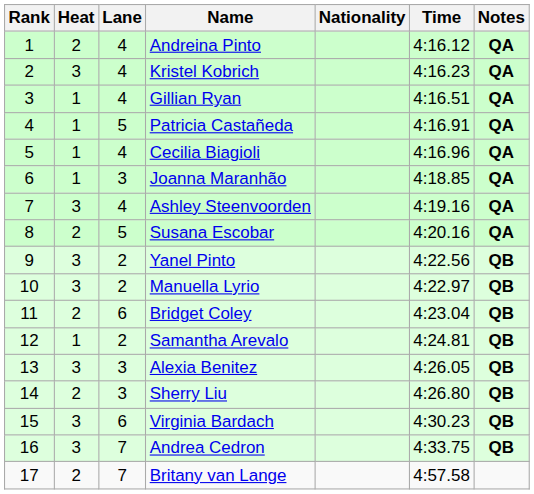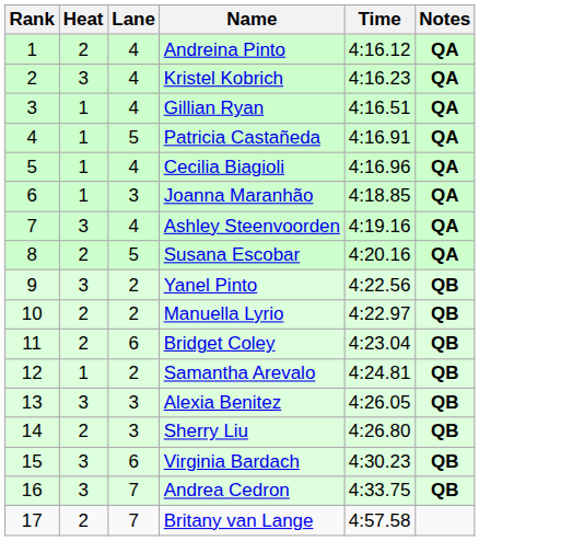- column: Nationality
Manuella Lyrio | Heat: 3 -> 2
